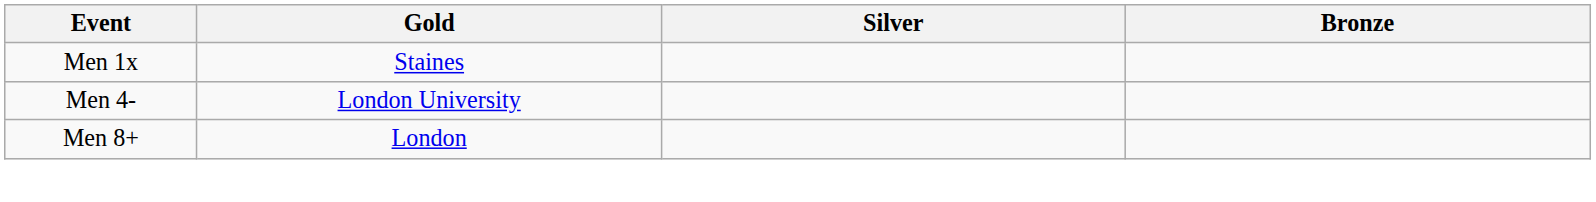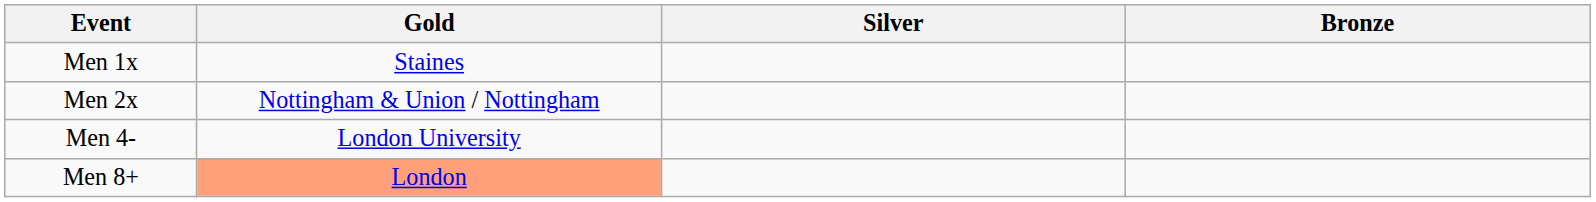+ row: Men 2x | Nottingham & Union / Nottingham
Men 8+ | Gold: no background -> lightsalmon background
